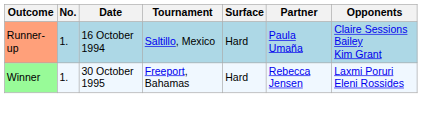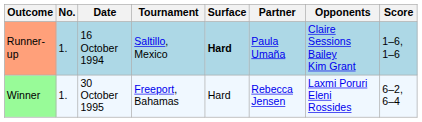+ column: Score | 1–6, 1–6 | 6–2, 6–4
Runner-up | Surface: normal -> bold
